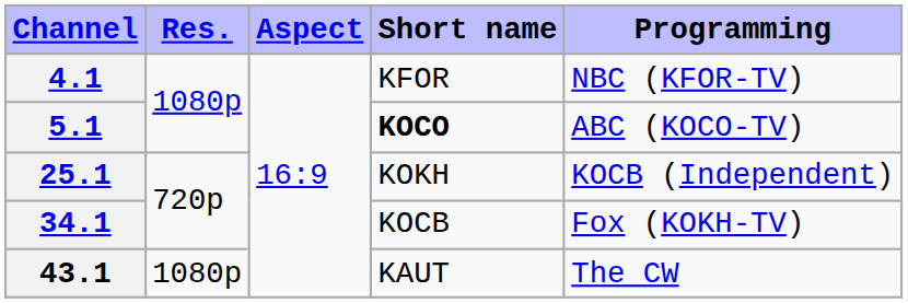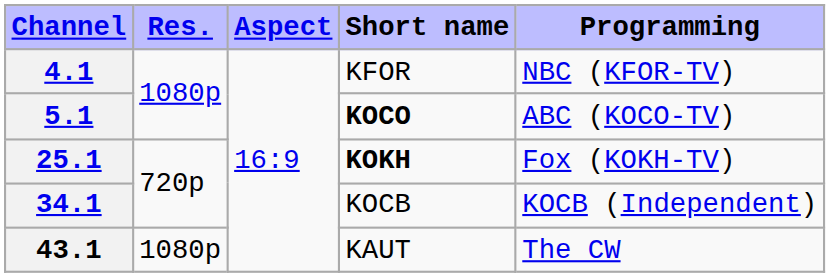25.1 | Short name: normal -> bold
25.1 | Programming: KOCB (Independent) -> Fox (KOKH-TV)
34.1 | Programming: Fox (KOKH-TV) -> KOCB (Independent)
